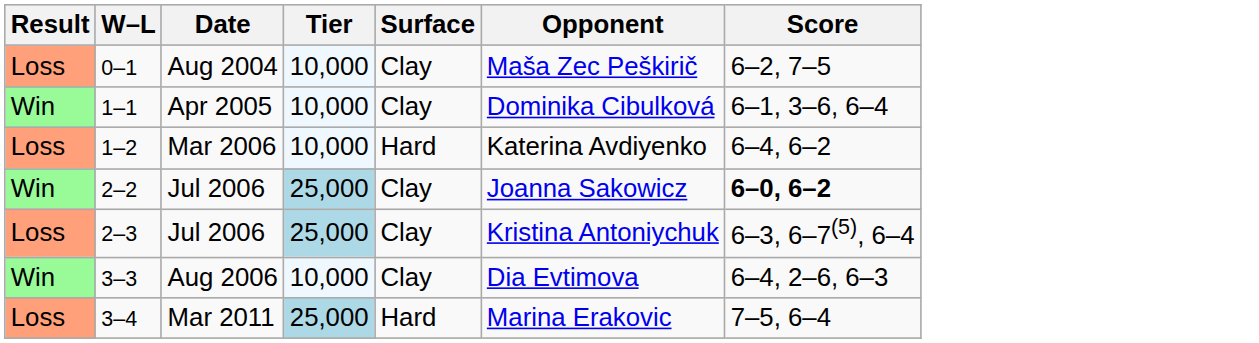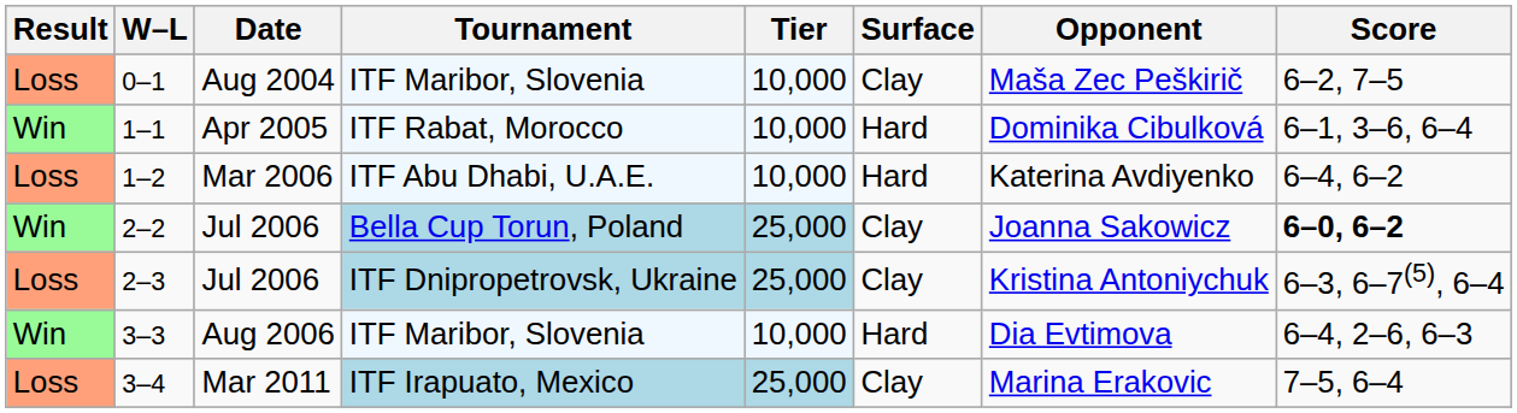+ column: Tournament | ITF Maribor, Slovenia | ITF Rabat, Morocco | ITF Abu Dhabi, U.A.E. | Bella Cup Torun, Poland | ITF Dnipropetrovsk, Ukraine | ITF Maribor, Slovenia | ITF Irapuato, Mexico
1–1 | Surface: Clay -> Hard
3–3 | Surface: Clay -> Hard
3–4 | Surface: Hard -> Clay
